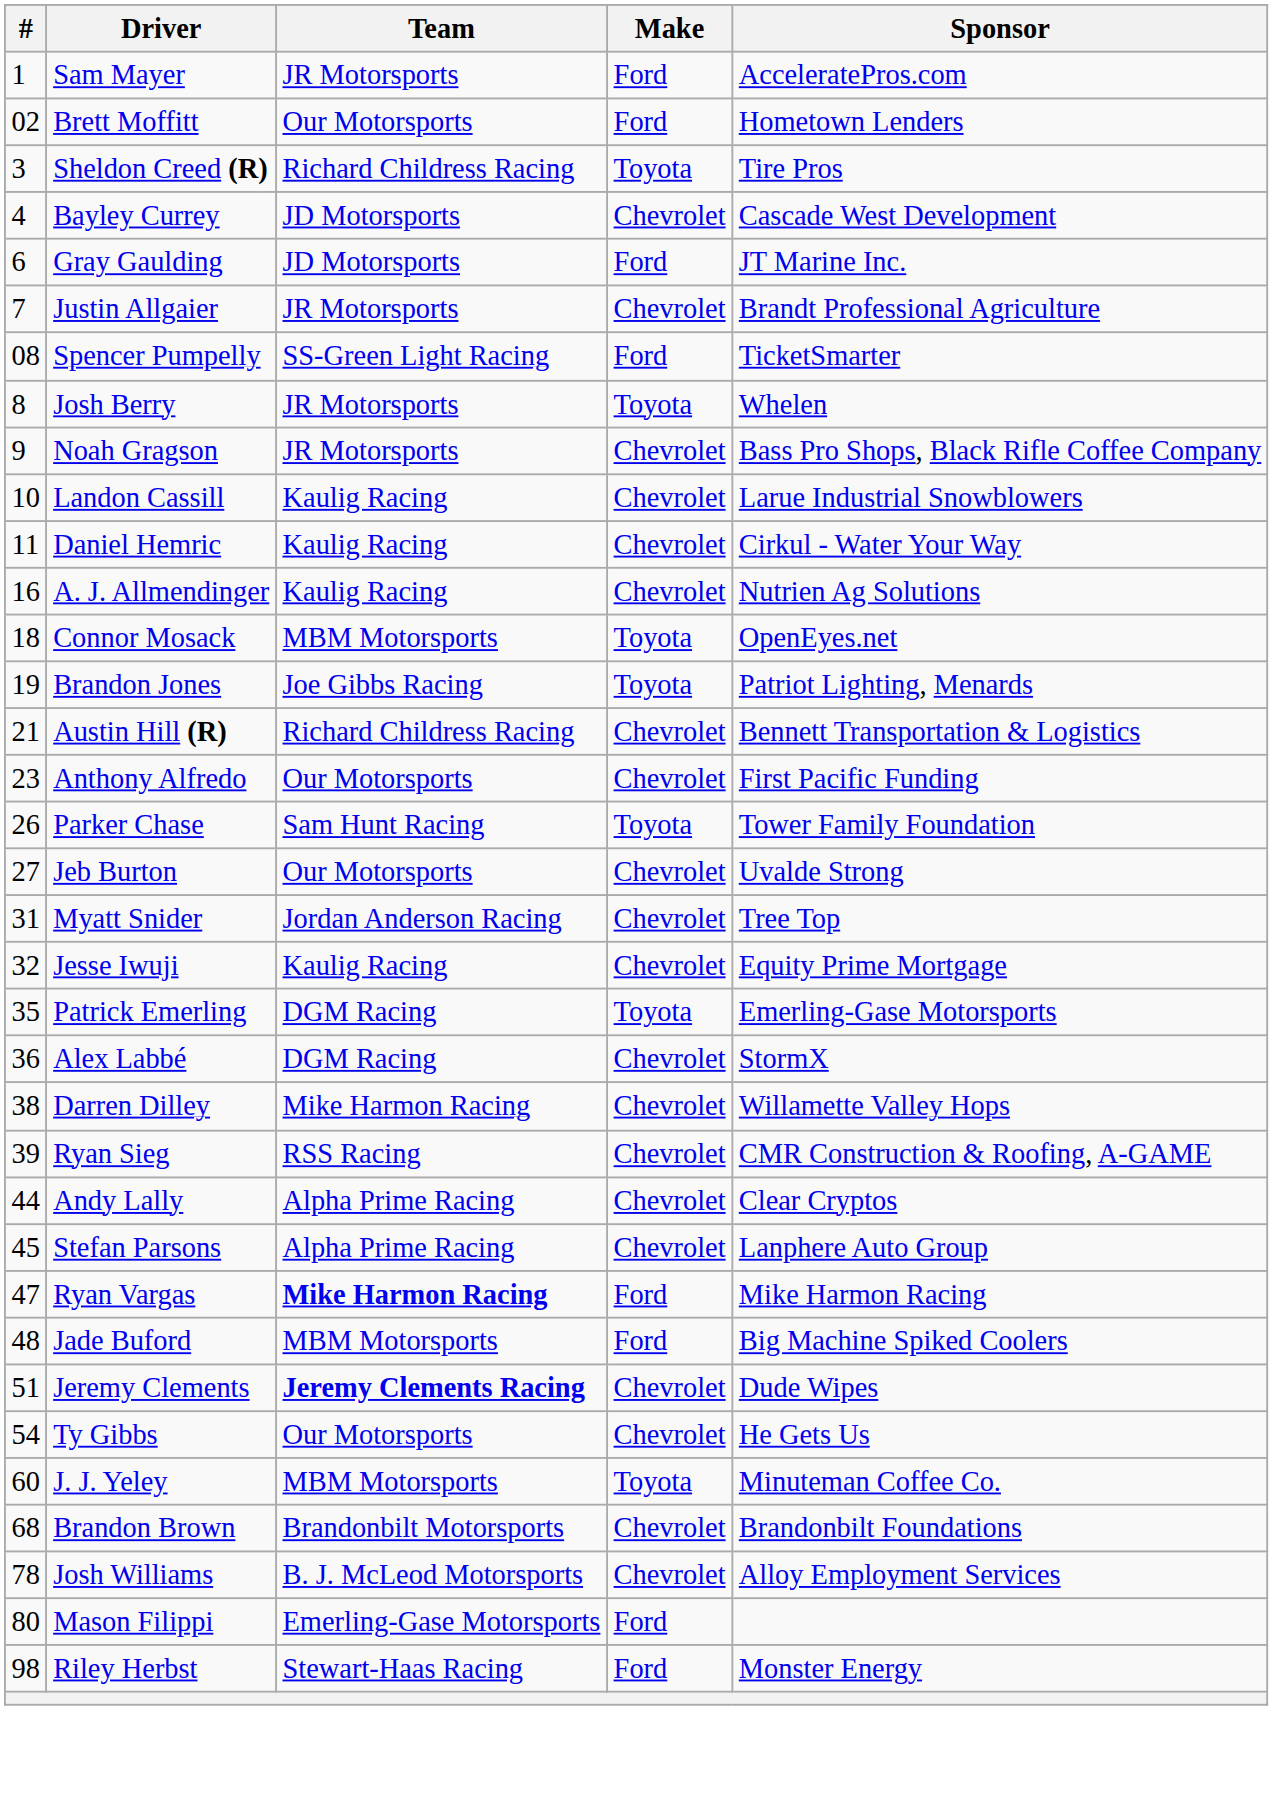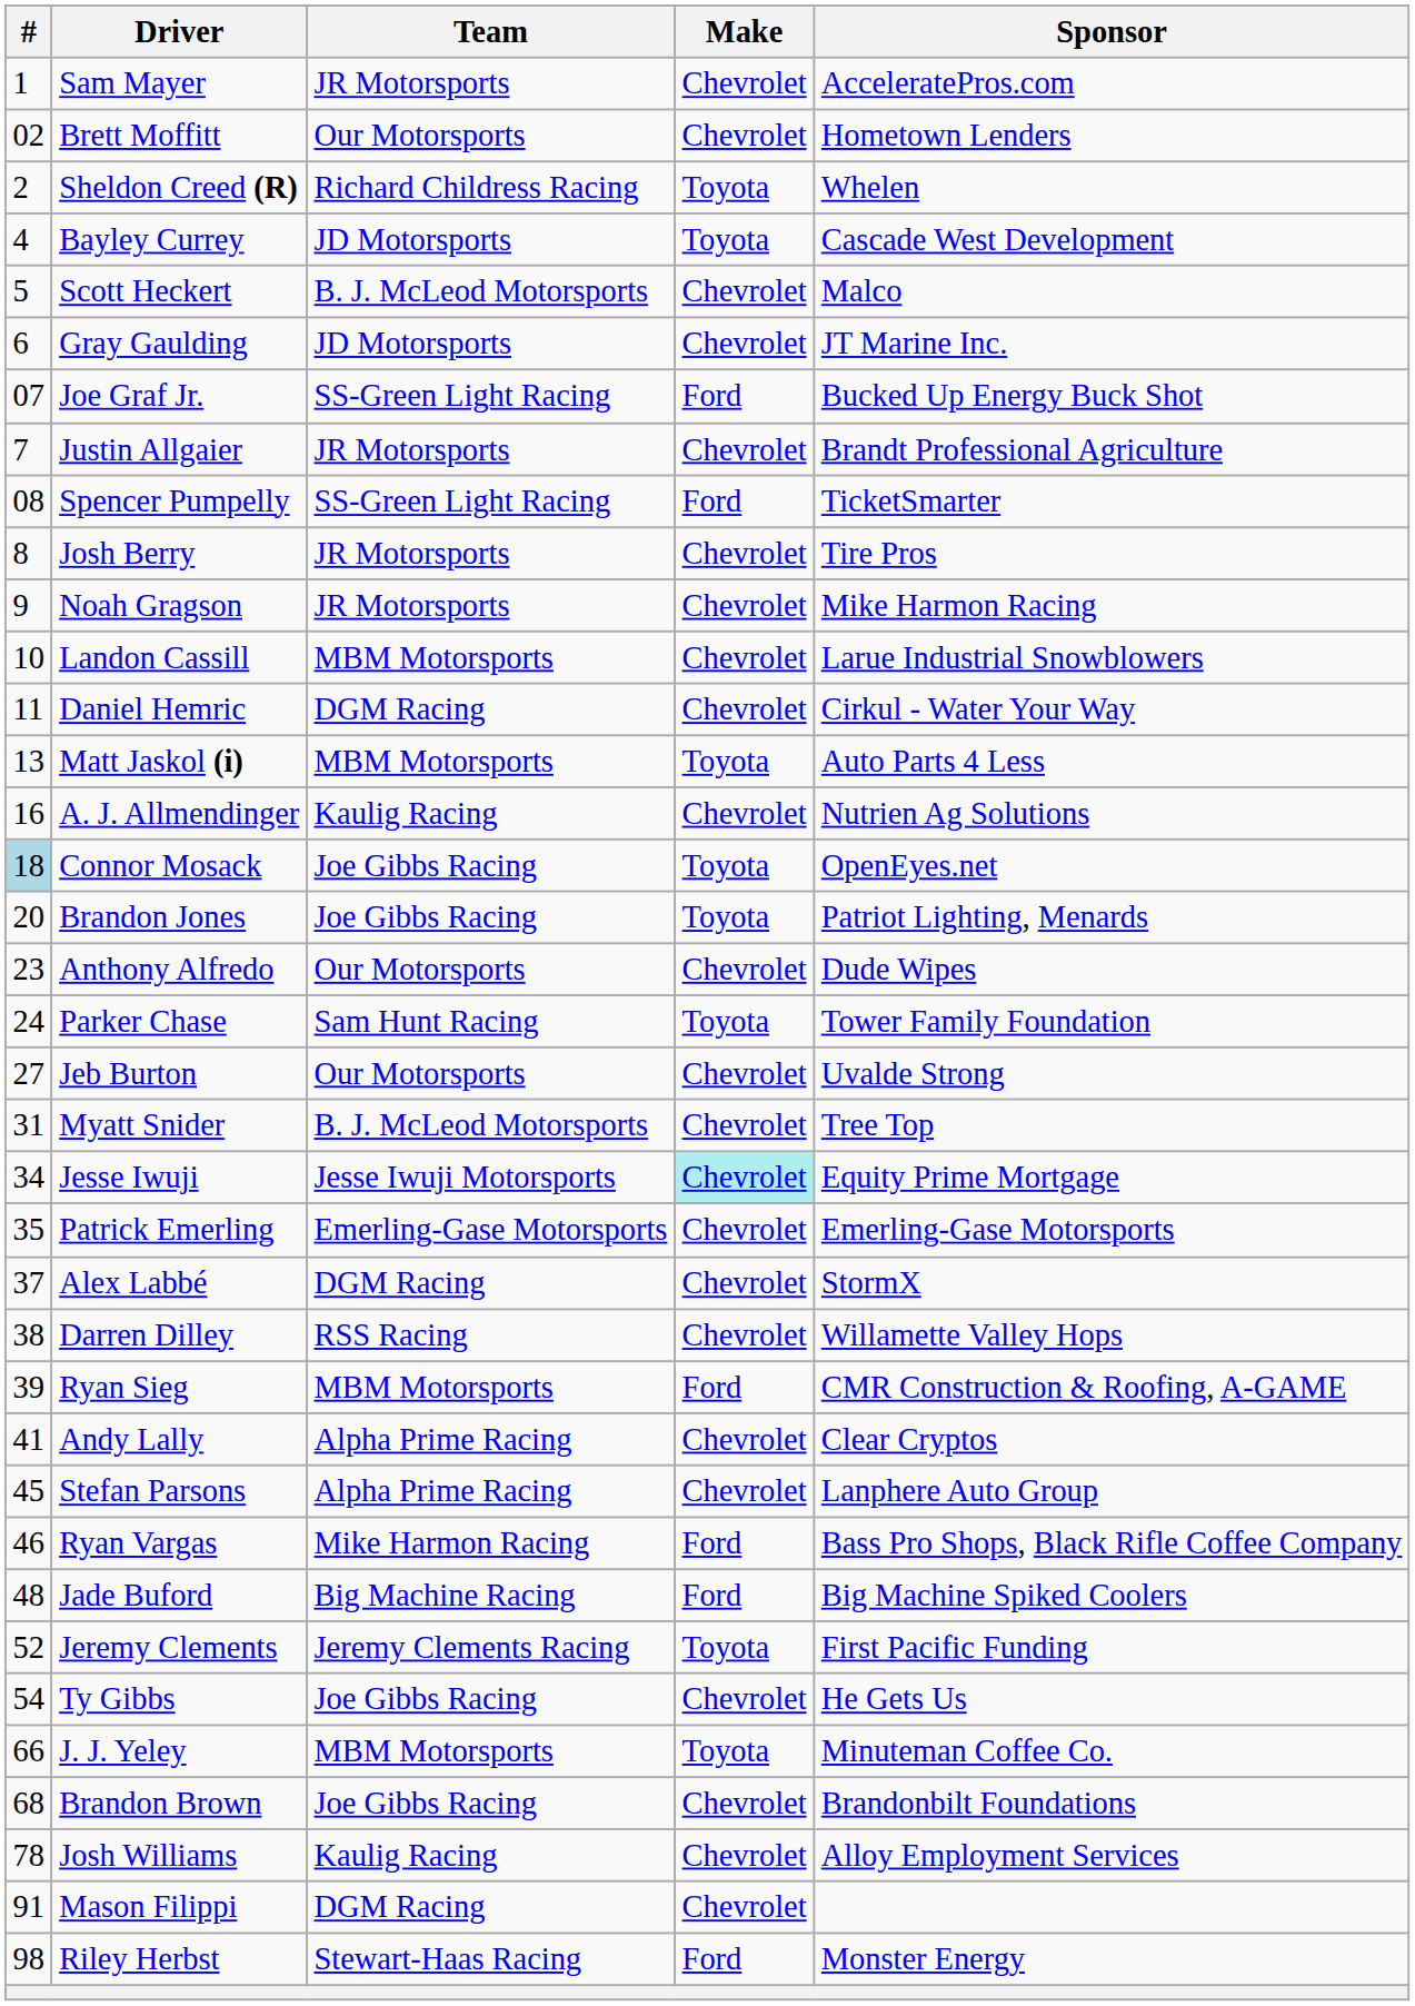Sam Mayer | Make: Ford -> Chevrolet
Brett Moffitt | Make: Ford -> Chevrolet
Sheldon Creed (R) | #: 3 -> 2
Sheldon Creed (R) | Sponsor: Tire Pros -> Whelen
Bayley Currey | Make: Chevrolet -> Toyota
+ row: 5 | Scott Heckert | B. J. McLeod Motorsports | Chevrolet | Malco
Gray Gaulding | Make: Ford -> Chevrolet
+ row: 07 | Joe Graf Jr. | SS-Green Light Racing | Ford | Bucked Up Energy Buck Shot
Josh Berry | Make: Toyota -> Chevrolet
Josh Berry | Sponsor: Whelen -> Tire Pros
Noah Gragson | Sponsor: Bass Pro Shops, Black Rifle Coffee Company -> Mike Harmon Racing
Landon Cassill | Team: Kaulig Racing -> MBM Motorsports
Daniel Hemric | Team: Kaulig Racing -> DGM Racing
+ row: 13 | Matt Jaskol (i) | MBM Motorsports | Toyota | Auto Parts 4 Less
Connor Mosack | #: no background -> lightblue background
Connor Mosack | Team: MBM Motorsports -> Joe Gibbs Racing
Brandon Jones | #: 19 -> 20
- row: 21 | Austin Hill (R) | Richard Childress Racing | Chevrolet | Bennett Transportation & Logistics
Anthony Alfredo | Sponsor: First Pacific Funding -> Dude Wipes
Parker Chase | #: 26 -> 24
Myatt Snider | Team: Jordan Anderson Racing -> B. J. McLeod Motorsports
Jesse Iwuji | #: 32 -> 34
Jesse Iwuji | Team: Kaulig Racing -> Jesse Iwuji Motorsports
Jesse Iwuji | Make: no background -> paleturquoise background
Patrick Emerling | Team: DGM Racing -> Emerling-Gase Motorsports
Patrick Emerling | Make: Toyota -> Chevrolet
Alex Labbé | #: 36 -> 37
Darren Dilley | Team: Mike Harmon Racing -> RSS Racing
Ryan Sieg | Team: RSS Racing -> MBM Motorsports
Ryan Sieg | Make: Chevrolet -> Ford
Andy Lally | #: 44 -> 41
Ryan Vargas | #: 47 -> 46
Ryan Vargas | Team: bold -> normal
Ryan Vargas | Sponsor: Mike Harmon Racing -> Bass Pro Shops, Black Rifle Coffee Company
Jade Buford | Team: MBM Motorsports -> Big Machine Racing
Jeremy Clements | #: 51 -> 52
Jeremy Clements | Team: bold -> normal
Jeremy Clements | Make: Chevrolet -> Toyota
Jeremy Clements | Sponsor: Dude Wipes -> First Pacific Funding
Ty Gibbs | Team: Our Motorsports -> Joe Gibbs Racing
J. J. Yeley | #: 60 -> 66
Brandon Brown | Team: Brandonbilt Motorsports -> Joe Gibbs Racing
Josh Williams | Team: B. J. McLeod Motorsports -> Kaulig Racing
Mason Filippi | #: 80 -> 91
Mason Filippi | Team: Emerling-Gase Motorsports -> DGM Racing
Mason Filippi | Make: Ford -> Chevrolet
